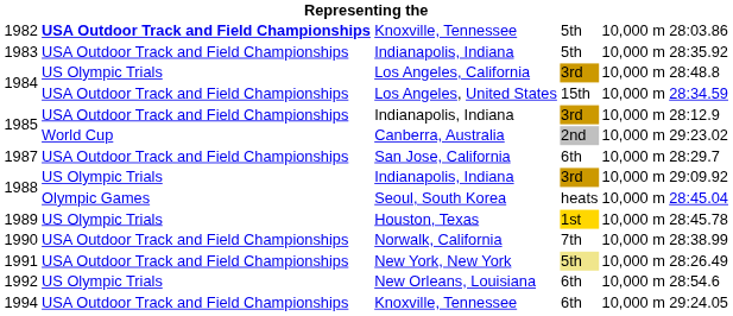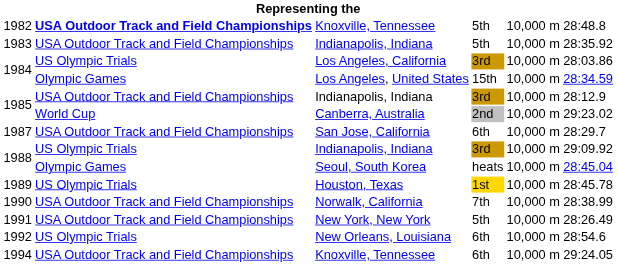1982 | column 6: 28:03.86 -> 28:48.8
1984 / Los Angeles, California | column 6: 28:48.8 -> 28:03.86
1984 / Los Angeles, United States | column 2: USA Outdoor Track and Field Championships -> Olympic Games
1991 | column 4: khaki background -> no background
